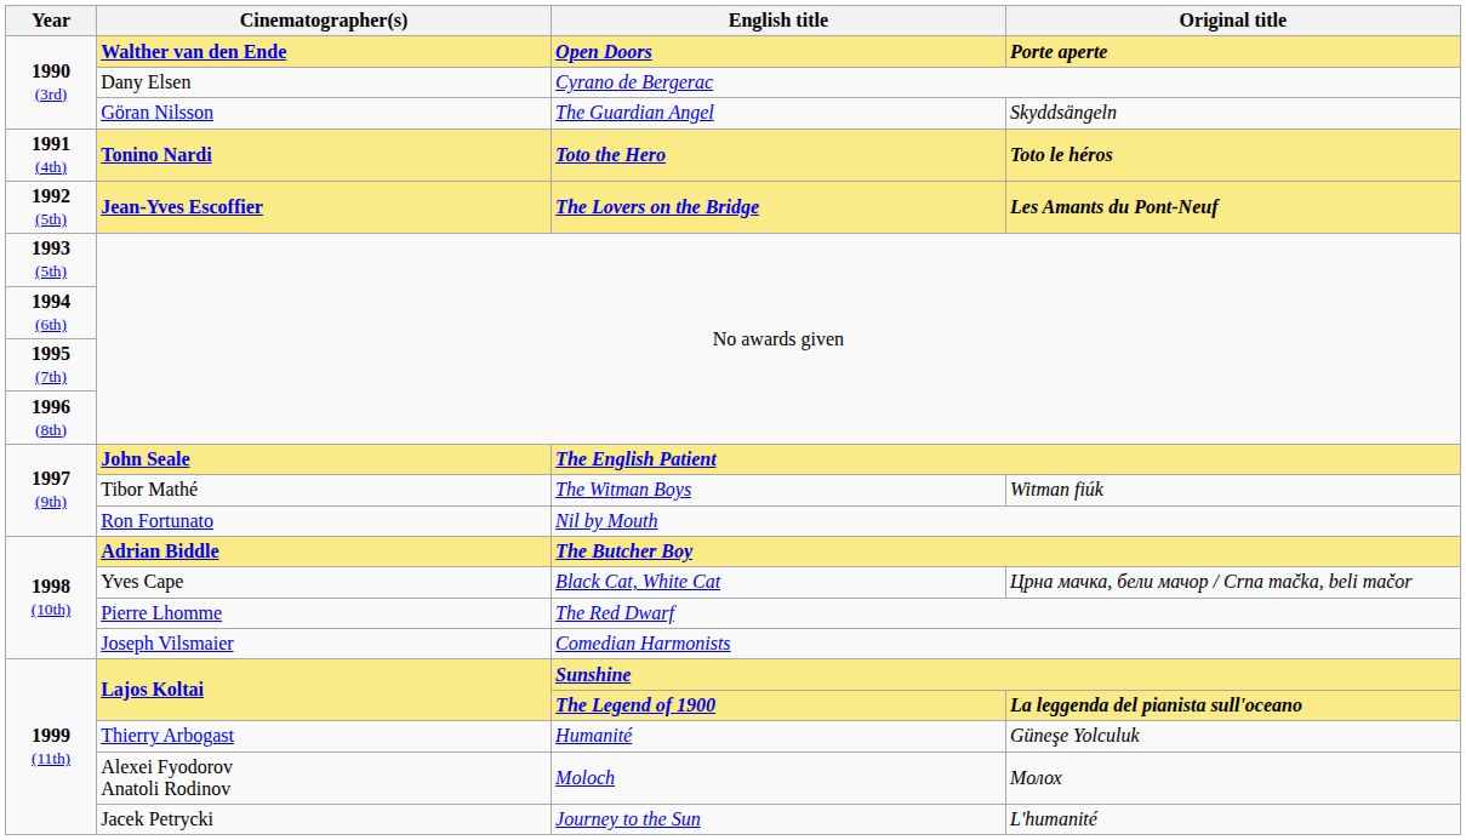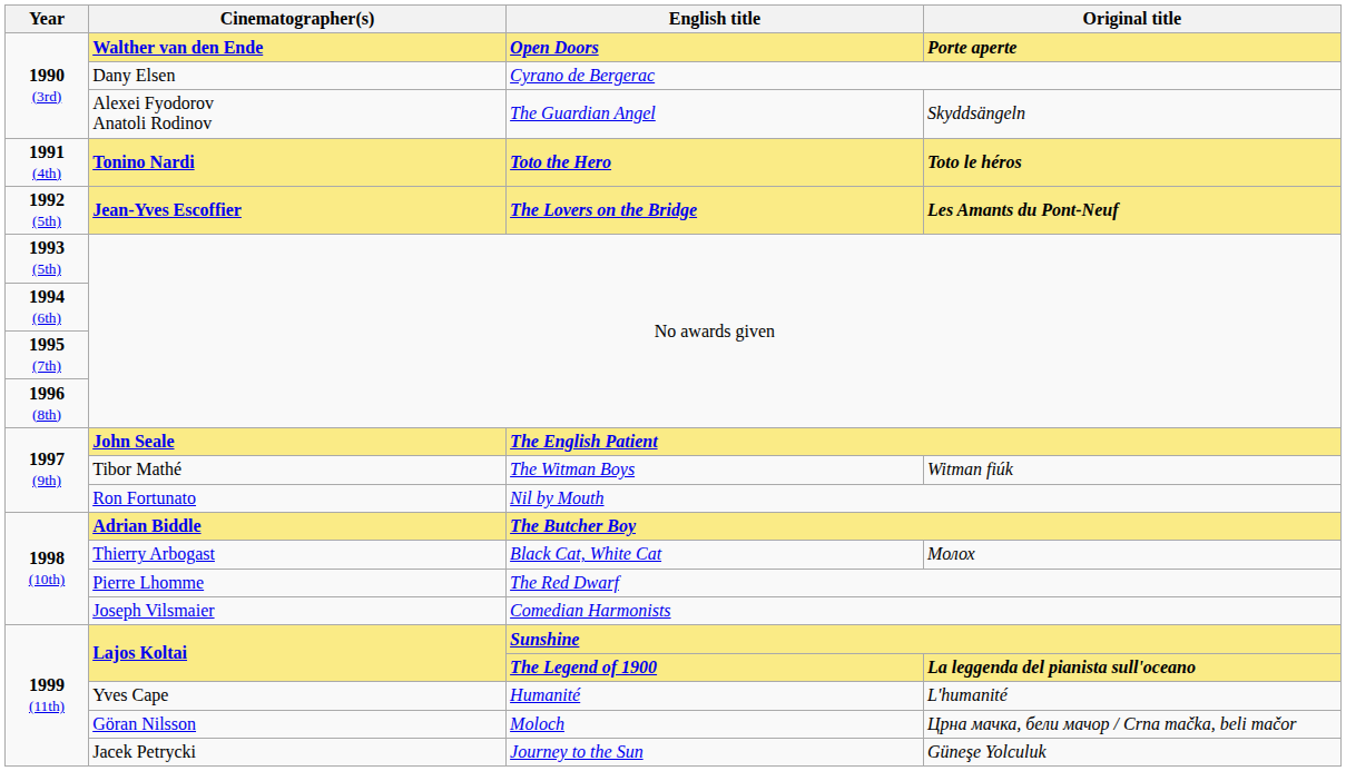The Guardian Angel | Cinematographer(s): Göran Nilsson -> Alexei Fyodorov Anatoli Rodinov
Black Cat, White Cat | Cinematographer(s): Yves Cape -> Thierry Arbogast
Black Cat, White Cat | Original title: Црна мачка, бели мачор / Crna mačka, beli mačor -> Молох
Humanité | Cinematographer(s): Thierry Arbogast -> Yves Cape
Humanité | Original title: Güneşe Yolculuk -> L'humanité
Moloch | Cinematographer(s): Alexei Fyodorov Anatoli Rodinov -> Göran Nilsson
Moloch | Original title: Молох -> Црна мачка, бели мачор / Crna mačka, beli mačor
Journey to the Sun | Original title: L'humanité -> Güneşe Yolculuk
